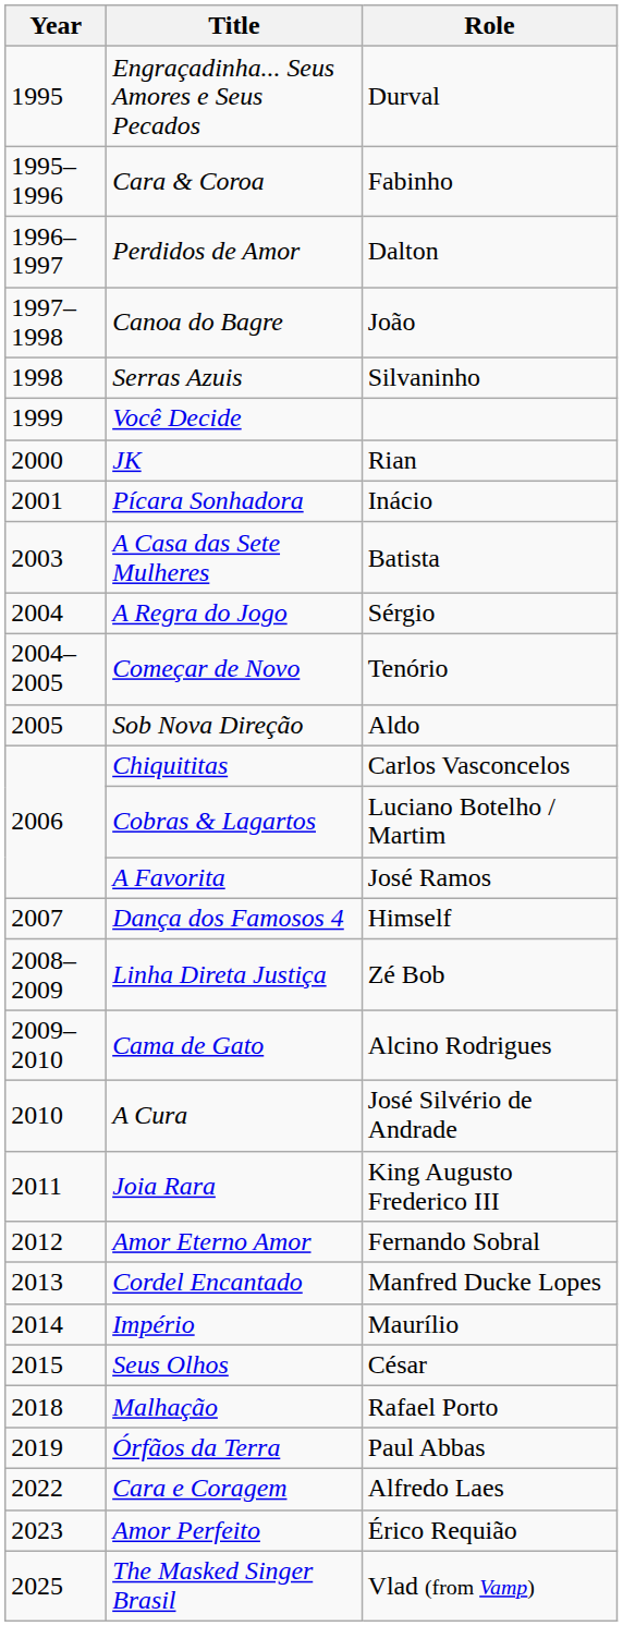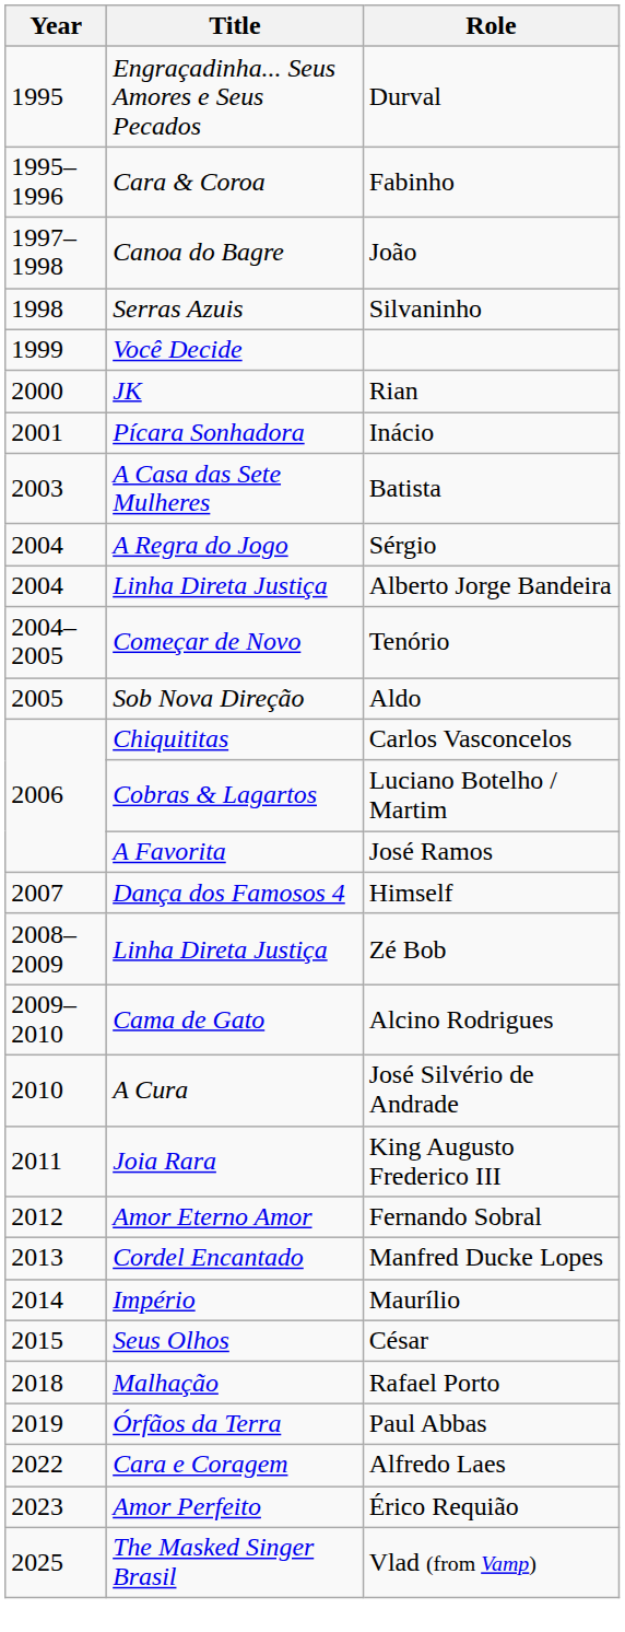- row: 1996–1997 | Perdidos de Amor | Dalton
+ row: 2004 | Linha Direta Justiça | Alberto Jorge Bandeira
